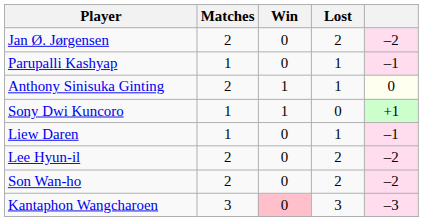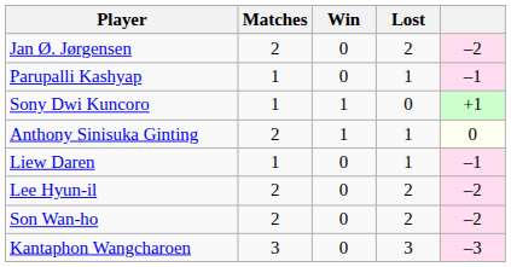rows swapped: Anthony Sinisuka Ginting <-> Sony Dwi Kuncoro
Kantaphon Wangcharoen | Win: pink background -> no background
